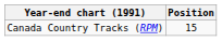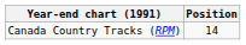Canada Country Tracks (RPM) | Position: 15 -> 14
